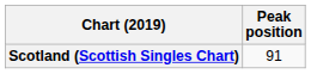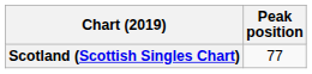Scotland (Scottish Singles Chart) | Peak position: 91 -> 77
